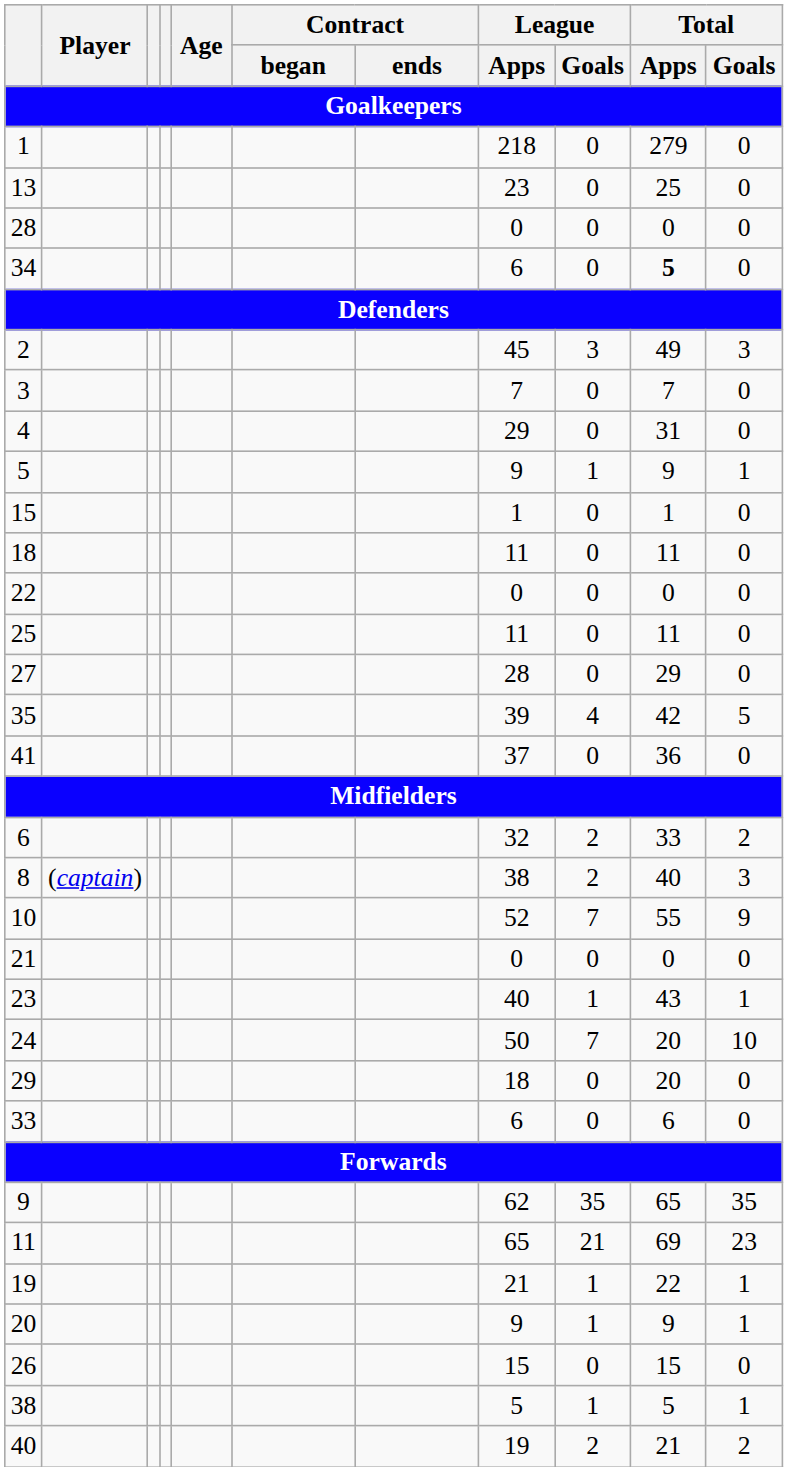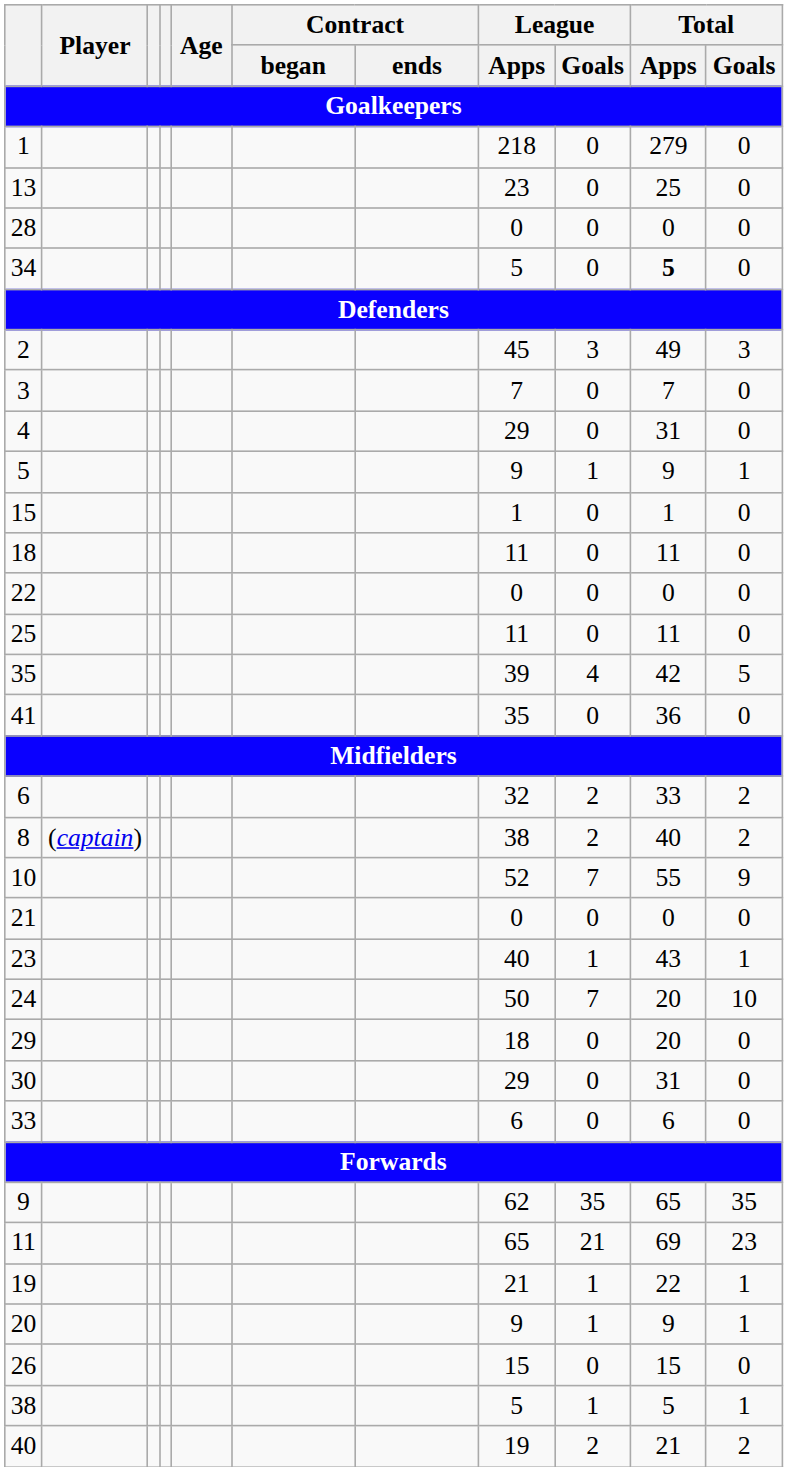34 | League / Apps: 6 -> 5
- row: 27 | 28 | 0 | 29 | 0
41 | League / Apps: 37 -> 35
8 | Total / Goals: 3 -> 2
+ row: 30 | 29 | 0 | 31 | 0
